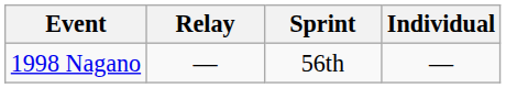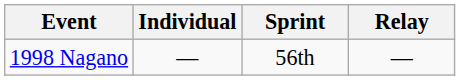columns swapped: Individual <-> Relay
